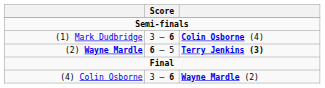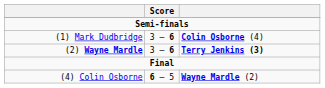(2) Wayne Mardle | Score: 6 – 5 -> 3 – 6
(4) Colin Osborne | Score: 3 – 6 -> 6 – 5
